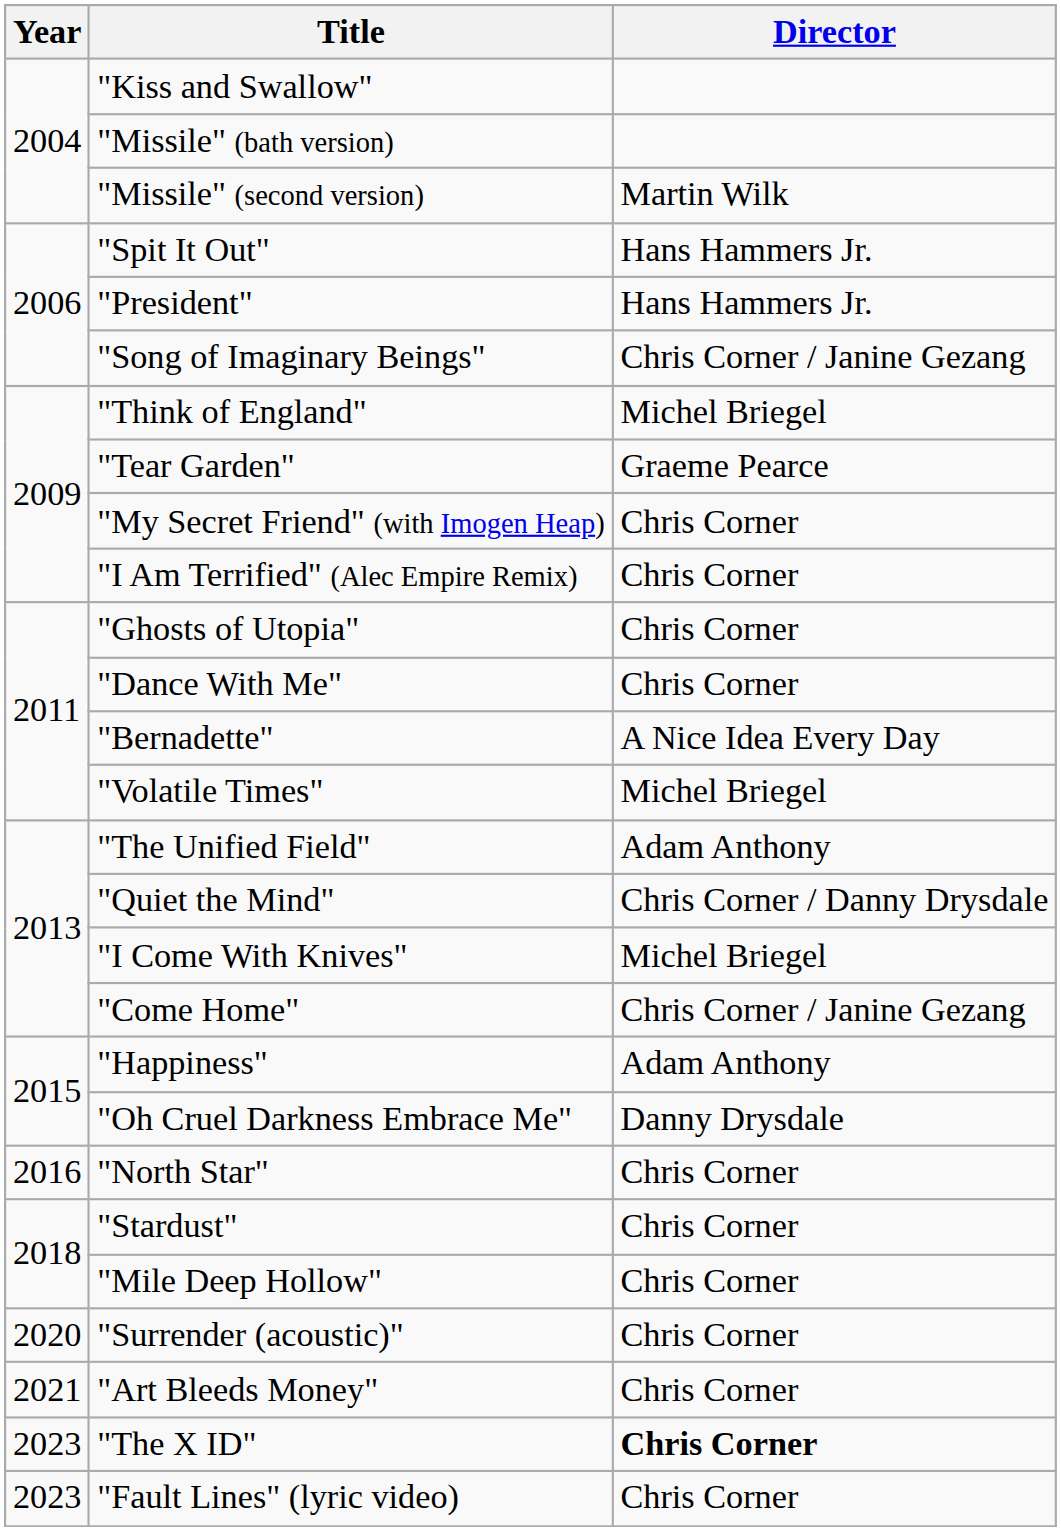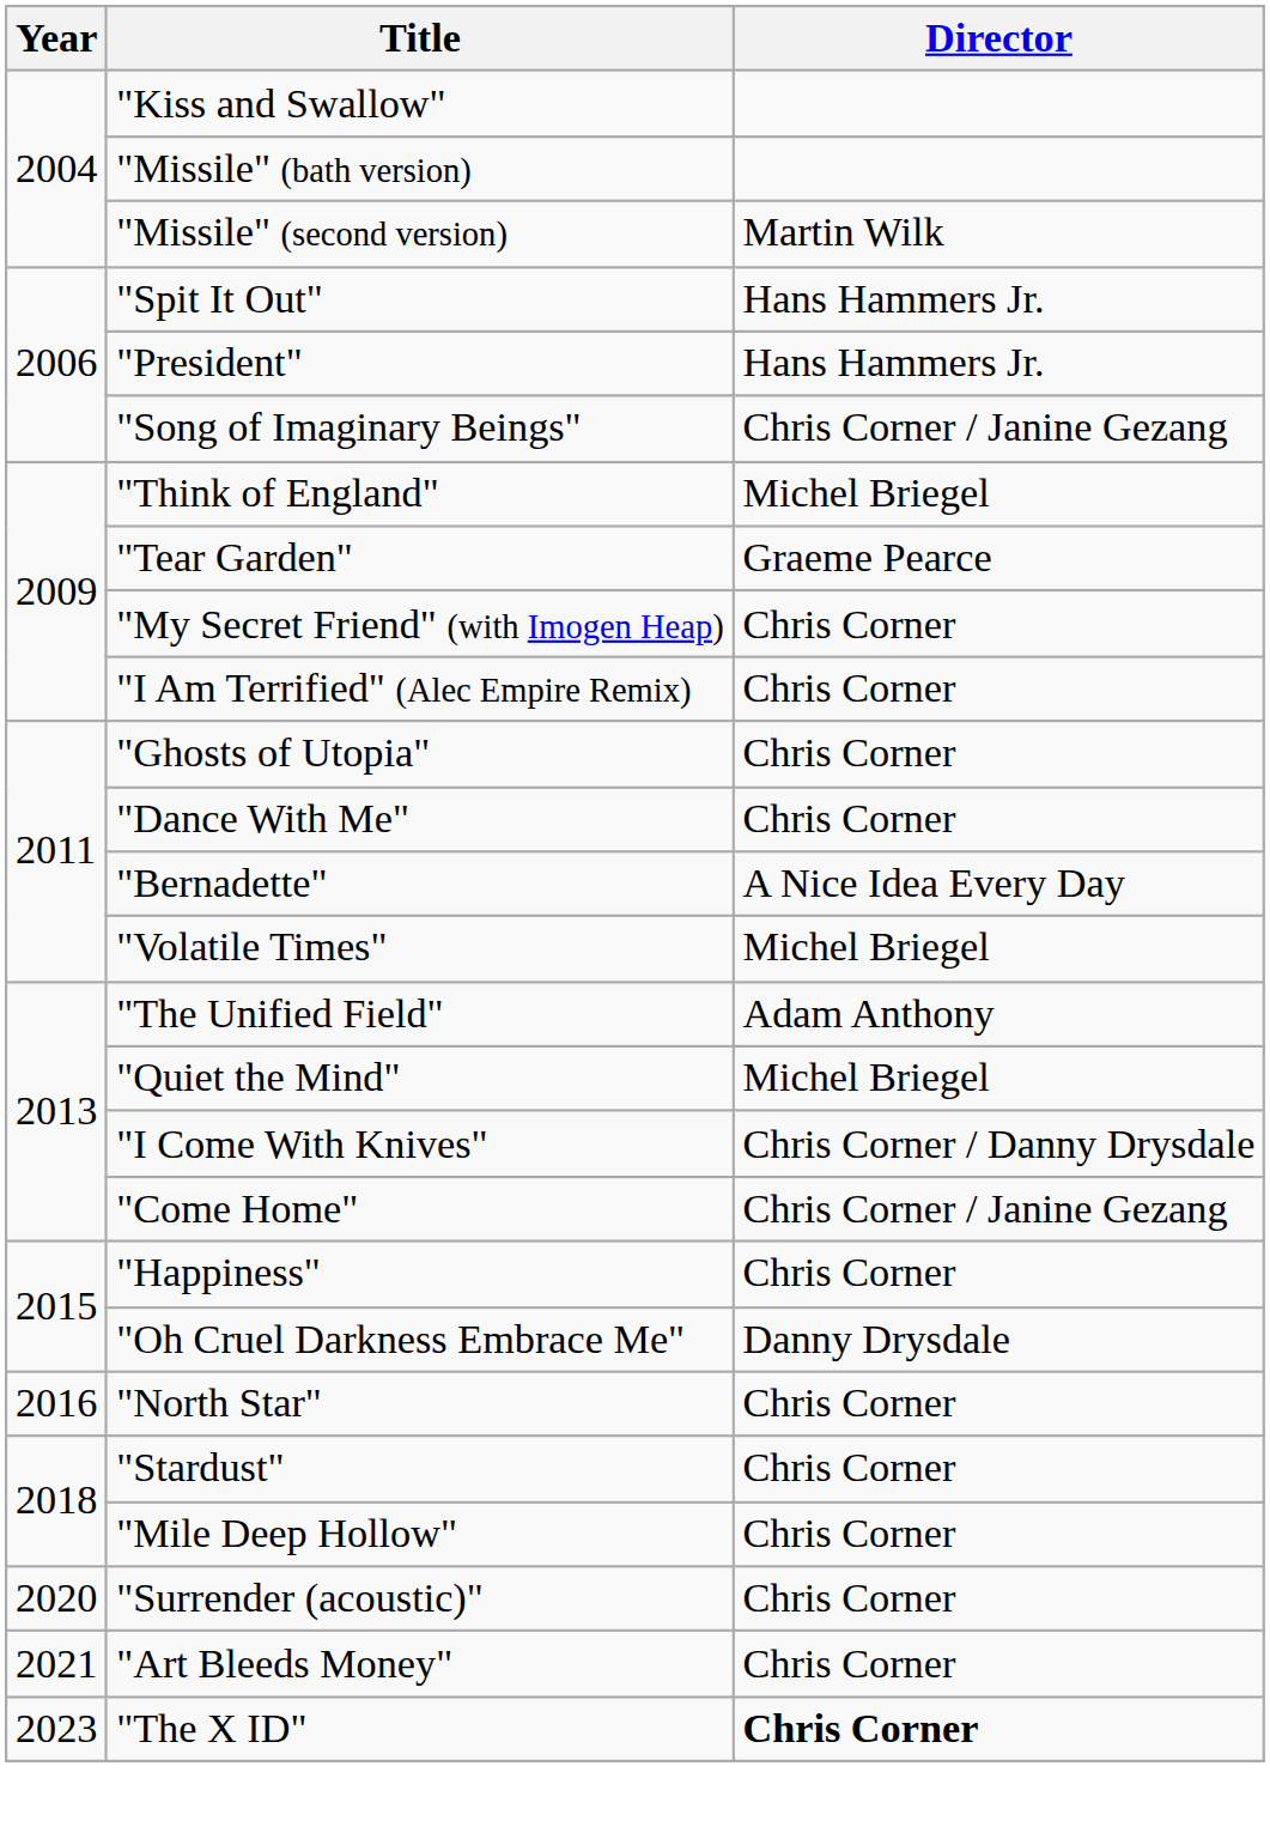"Quiet the Mind" | Director: Chris Corner / Danny Drysdale -> Michel Briegel
"I Come With Knives" | Director: Michel Briegel -> Chris Corner / Danny Drysdale
"Happiness" | Director: Adam Anthony -> Chris Corner
- row: 2023 | "Fault Lines" (lyric video) | Chris Corner
